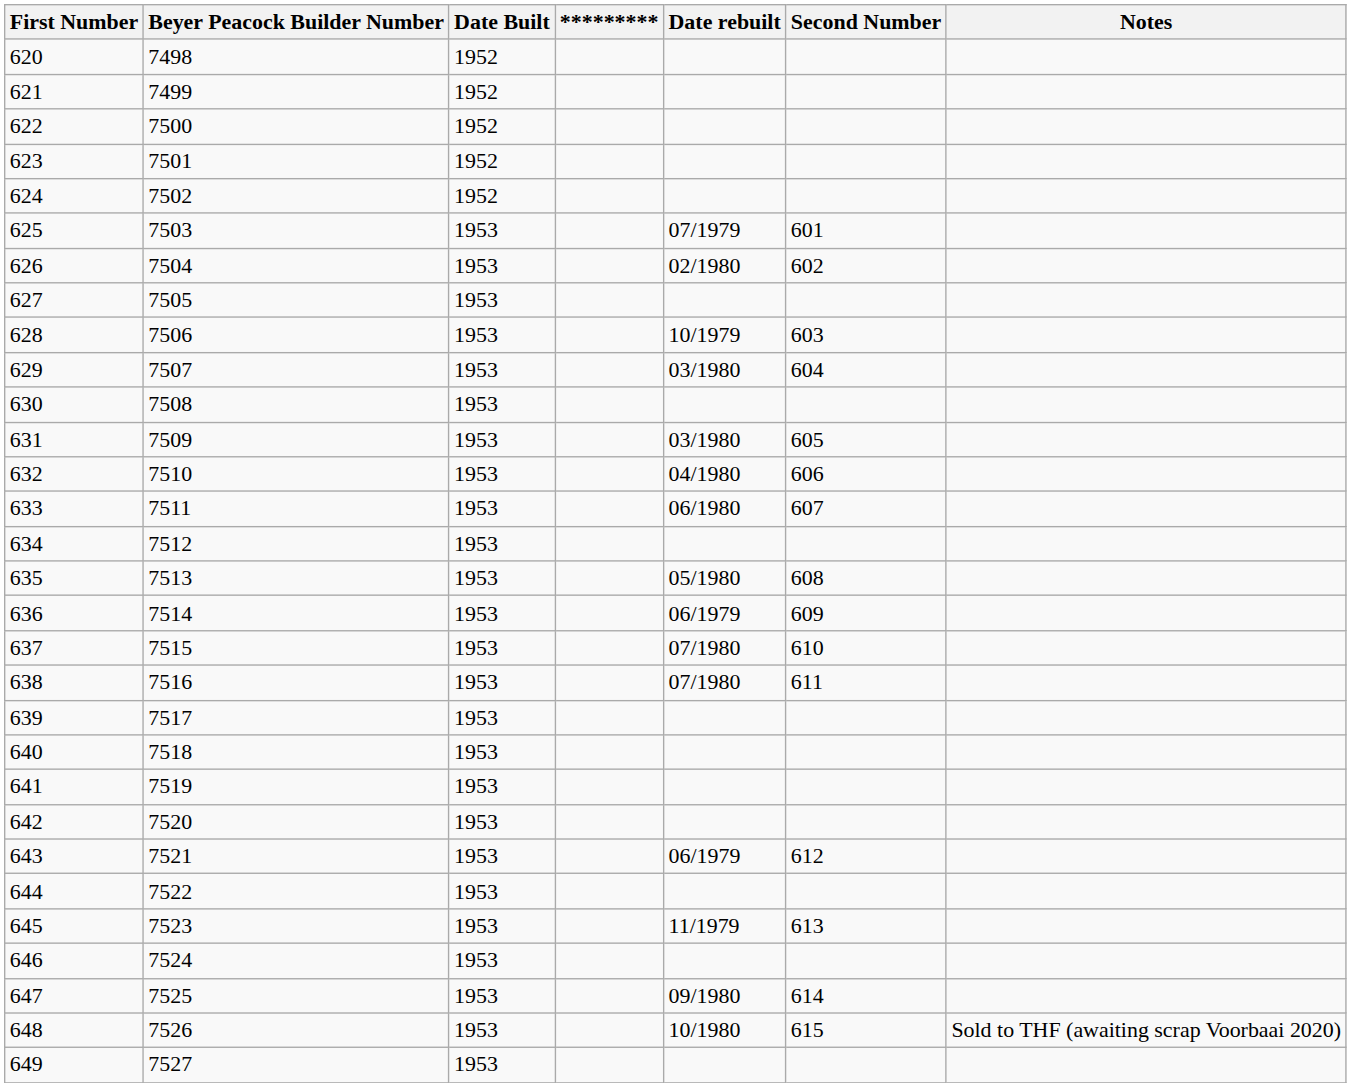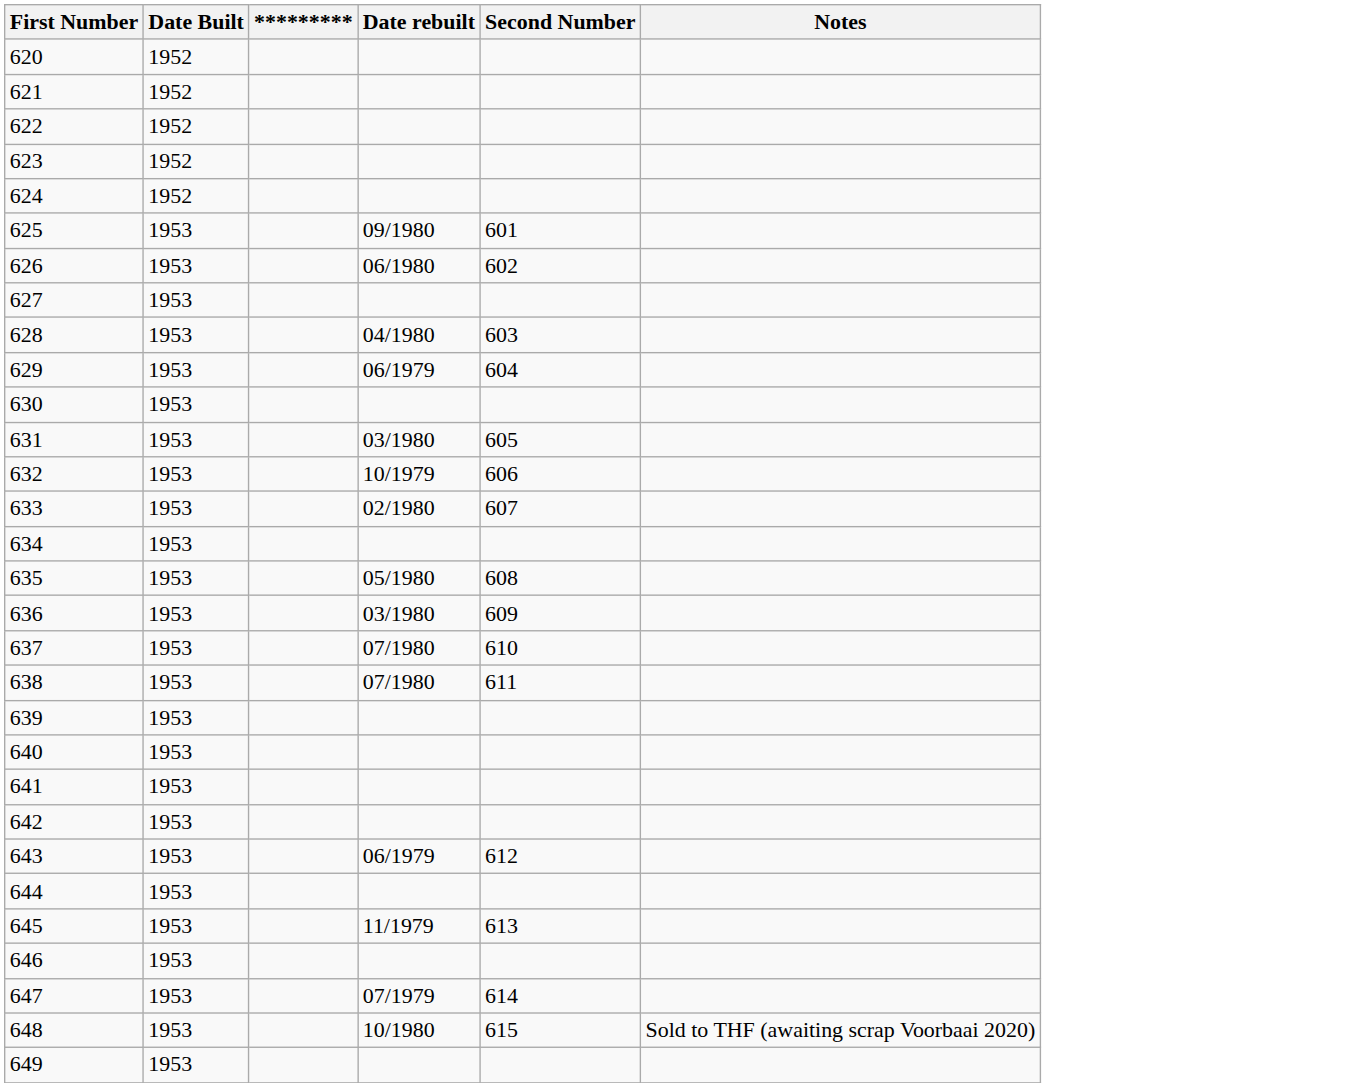- column: Beyer Peacock Builder Number | 7498 | 7499 | 7500 | 7501 | 7502 | 7503 | 7504 | 7505 | 7506 | 7507 | 7508 | 7509 | 7510 | 7511 | 7512 | 7513 | 7514 | 7515 | 7516 | 7517 | 7518 | 7519 | 7520 | 7521 | 7522 | 7523 | 7524 | 7525 | 7526 | 7527
625 | Date rebuilt: 07/1979 -> 09/1980
626 | Date rebuilt: 02/1980 -> 06/1980
628 | Date rebuilt: 10/1979 -> 04/1980
629 | Date rebuilt: 03/1980 -> 06/1979
632 | Date rebuilt: 04/1980 -> 10/1979
633 | Date rebuilt: 06/1980 -> 02/1980
636 | Date rebuilt: 06/1979 -> 03/1980
647 | Date rebuilt: 09/1980 -> 07/1979
